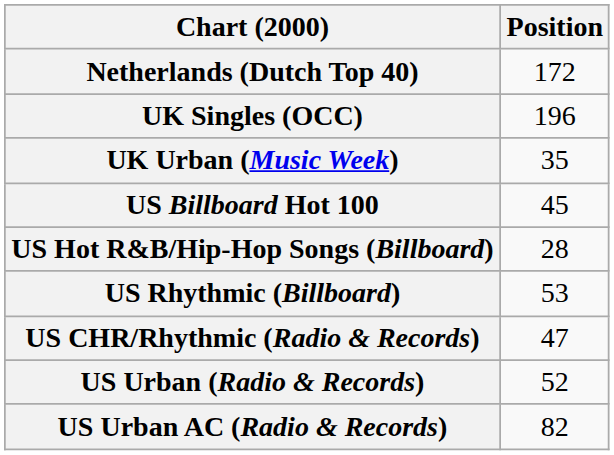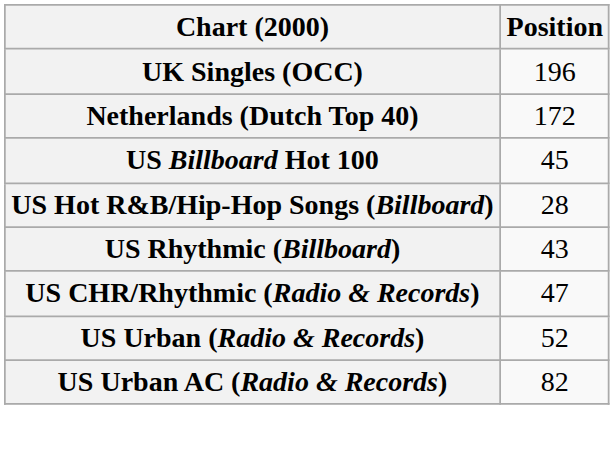rows swapped: Netherlands (Dutch Top 40) <-> UK Singles (OCC)
- row: UK Urban (Music Week) | 35
US Rhythmic (Billboard) | Position: 53 -> 43
